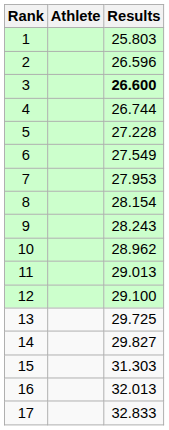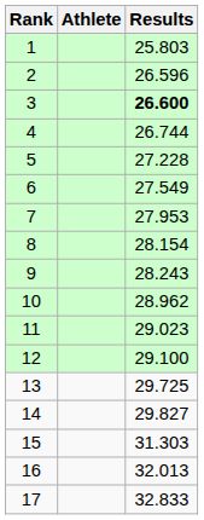11 | Results: 29.013 -> 29.023
